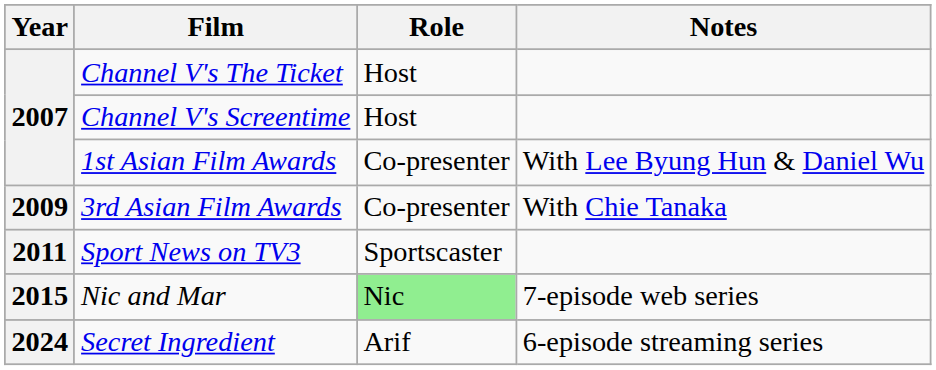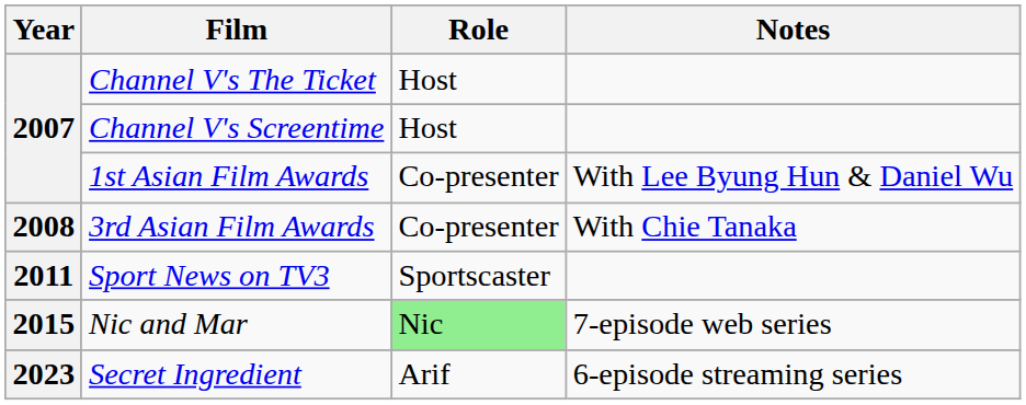3rd Asian Film Awards | Year: 2009 -> 2008
Secret Ingredient | Year: 2024 -> 2023
